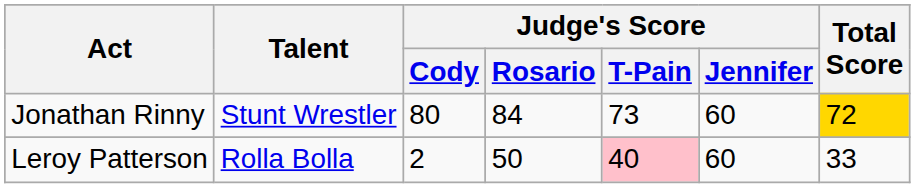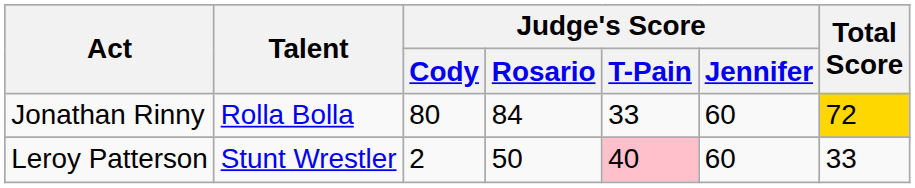Jonathan Rinny | Talent: Stunt Wrestler -> Rolla Bolla
Jonathan Rinny | Judge's Score / T-Pain: 73 -> 33
Leroy Patterson | Talent: Rolla Bolla -> Stunt Wrestler
